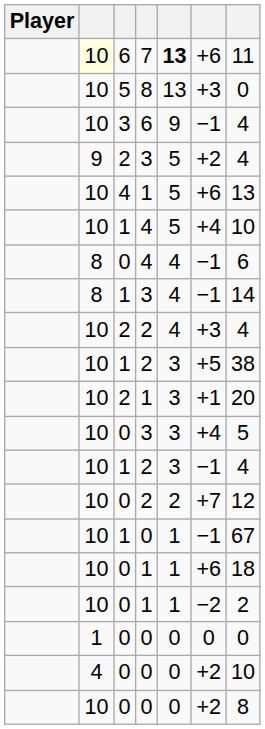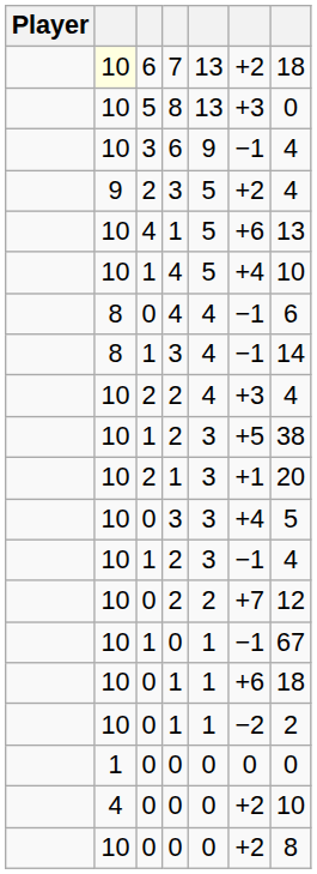7 | column 5: bold -> normal
7 | column 6: +6 -> +2
7 | column 7: 11 -> 18
